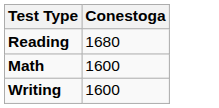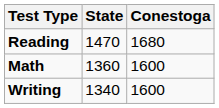+ column: State | 1470 | 1360 | 1340
